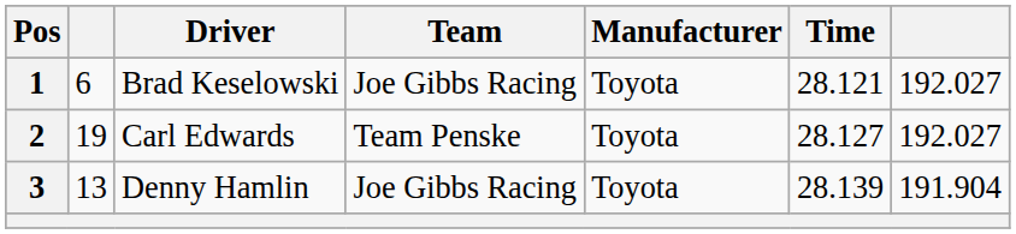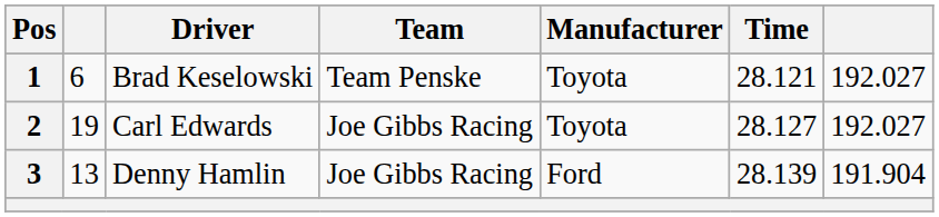Brad Keselowski | Team: Joe Gibbs Racing -> Team Penske
Carl Edwards | Team: Team Penske -> Joe Gibbs Racing
Denny Hamlin | Manufacturer: Toyota -> Ford
